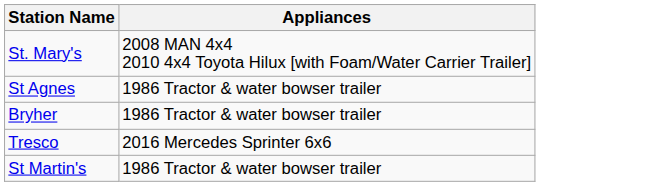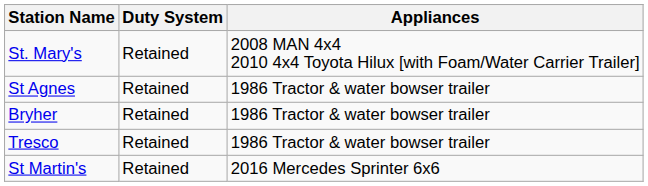+ column: Duty System | Retained | Retained | Retained | Retained | Retained
Tresco | Appliances: 2016 Mercedes Sprinter 6x6 -> 1986 Tractor & water bowser trailer
St Martin's | Appliances: 1986 Tractor & water bowser trailer -> 2016 Mercedes Sprinter 6x6
